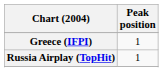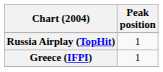rows swapped: Greece (IFPI) <-> Russia Airplay (TopHit)
